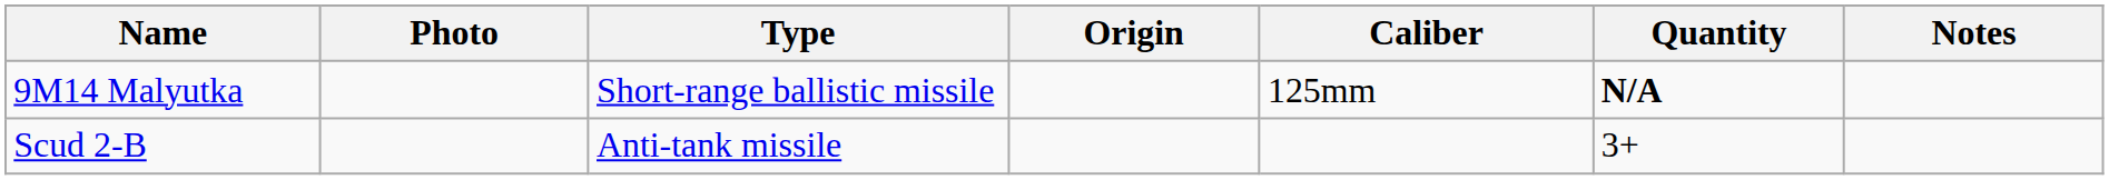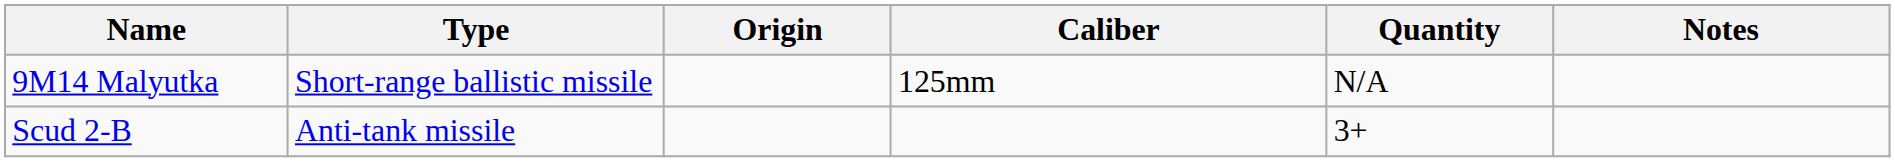- column: Photo
9M14 Malyutka | Quantity: bold -> normal
